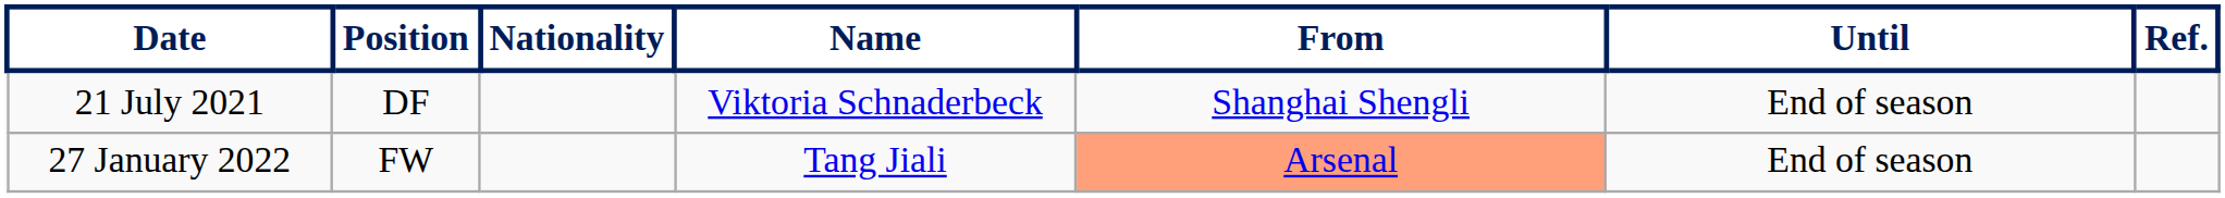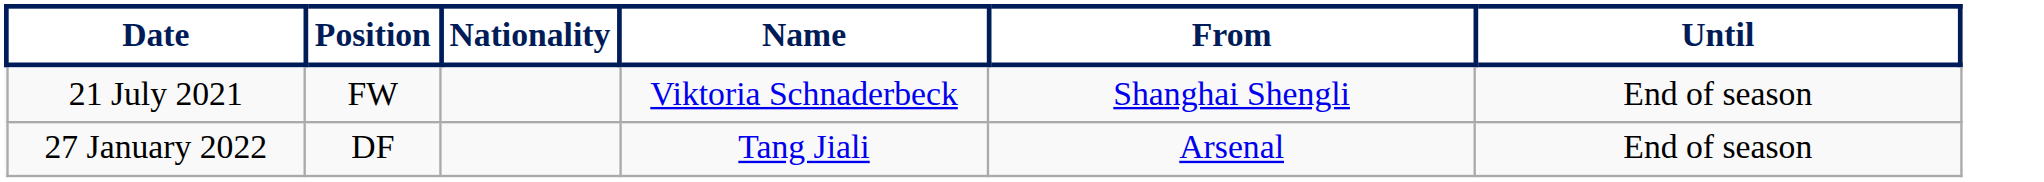- column: Ref.
21 July 2021 | Position: DF -> FW
27 January 2022 | Position: FW -> DF
27 January 2022 | From: lightsalmon background -> no background
